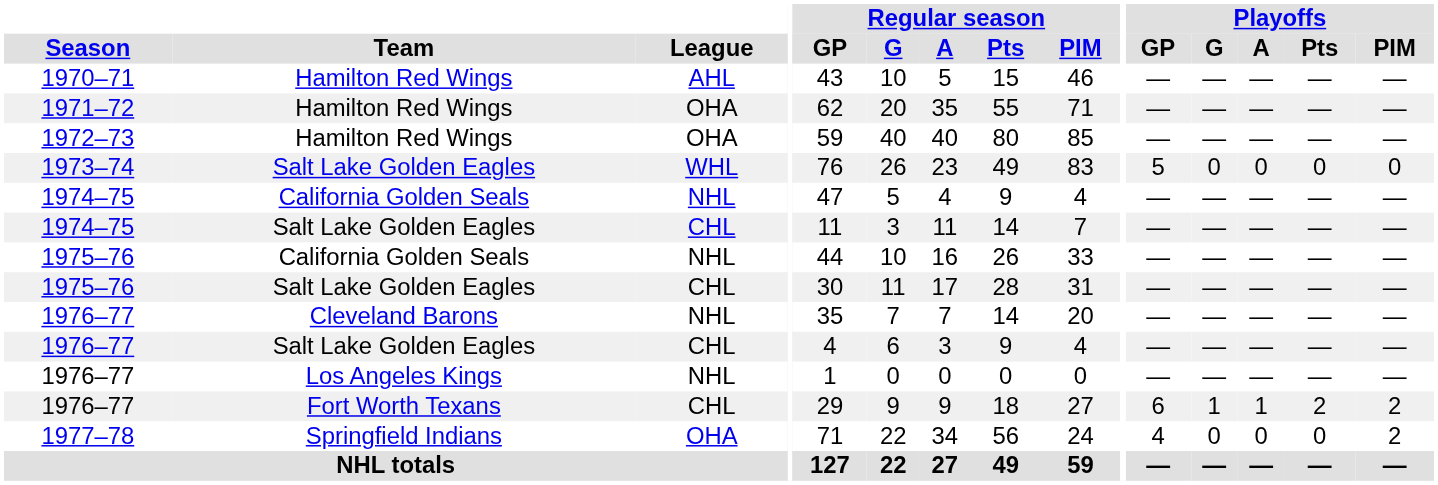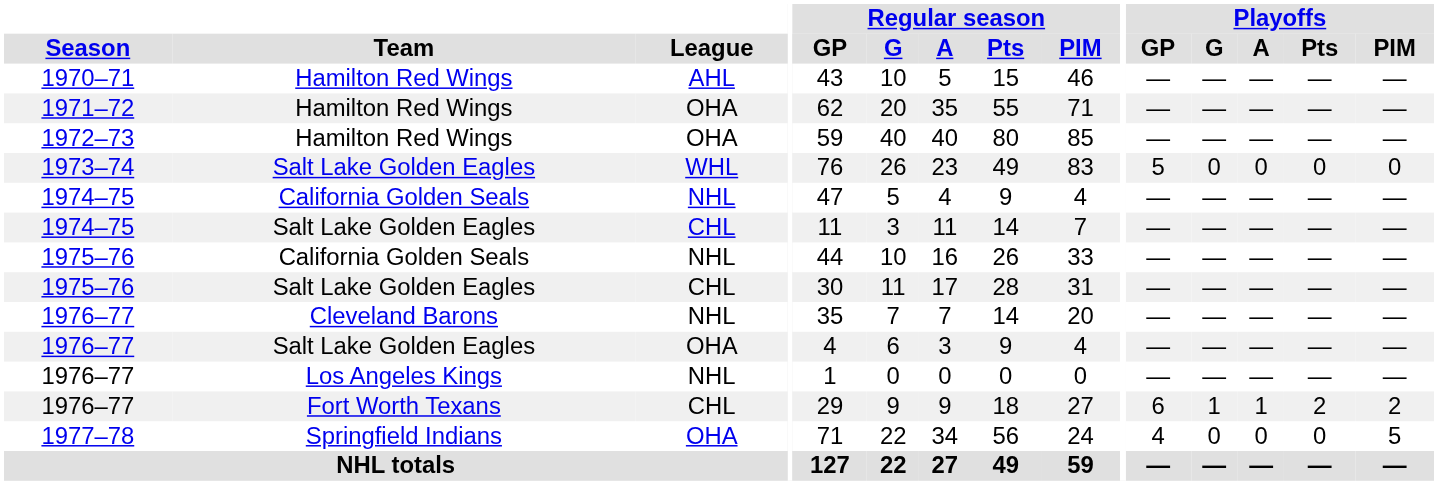1976–77 / Salt Lake Golden Eagles | League: CHL -> OHA
1977–78 | Playoffs / PIM: 2 -> 5
